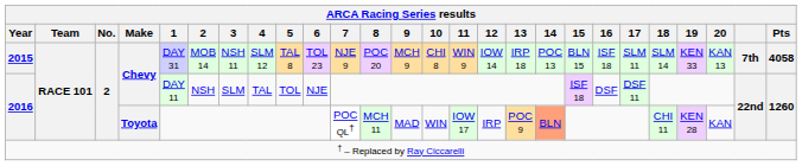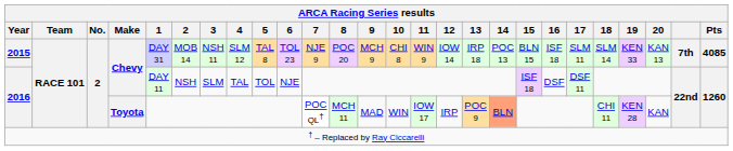2015 | Pts: 4058 -> 4085
